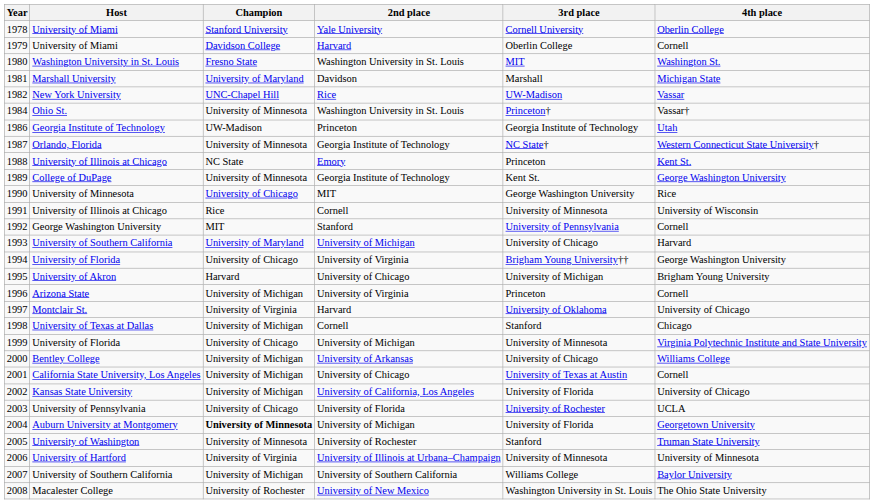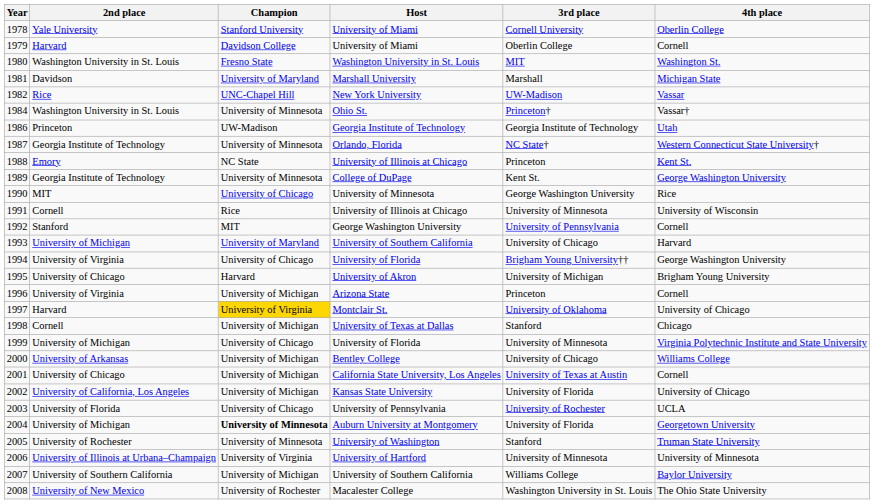columns swapped: Host <-> 2nd place
1997 | Champion: no background -> gold background
